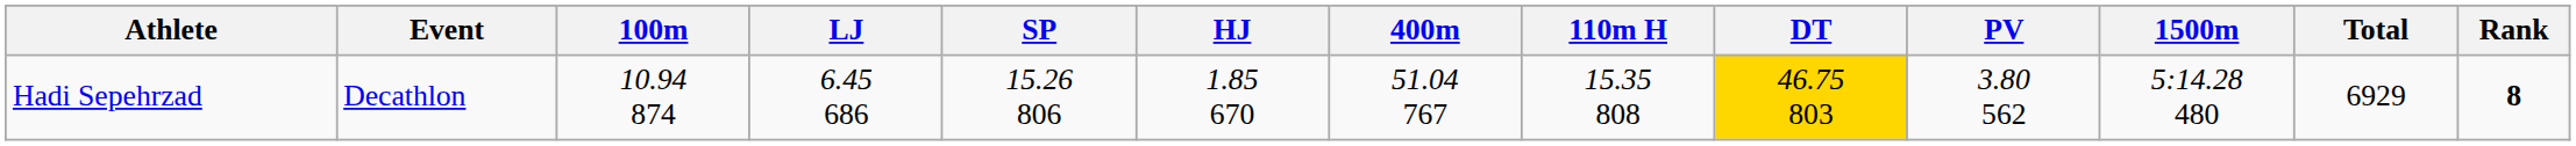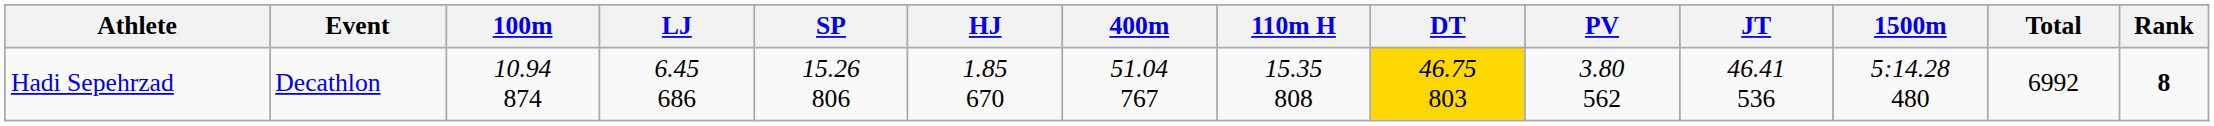+ column: JT | 46.41 536
Hadi Sepehrzad | Total: 6929 -> 6992
